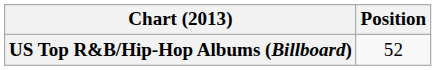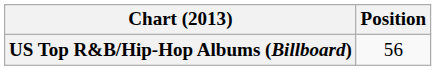US Top R&B/Hip-Hop Albums (Billboard) | Position: 52 -> 56
